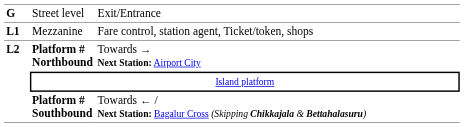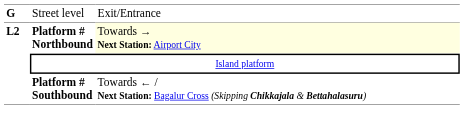- row: L1 | Mezzanine | Fare control, station agent, Ticket/token, shops
Platform # Northbound | column 3: no background -> lightyellow background
